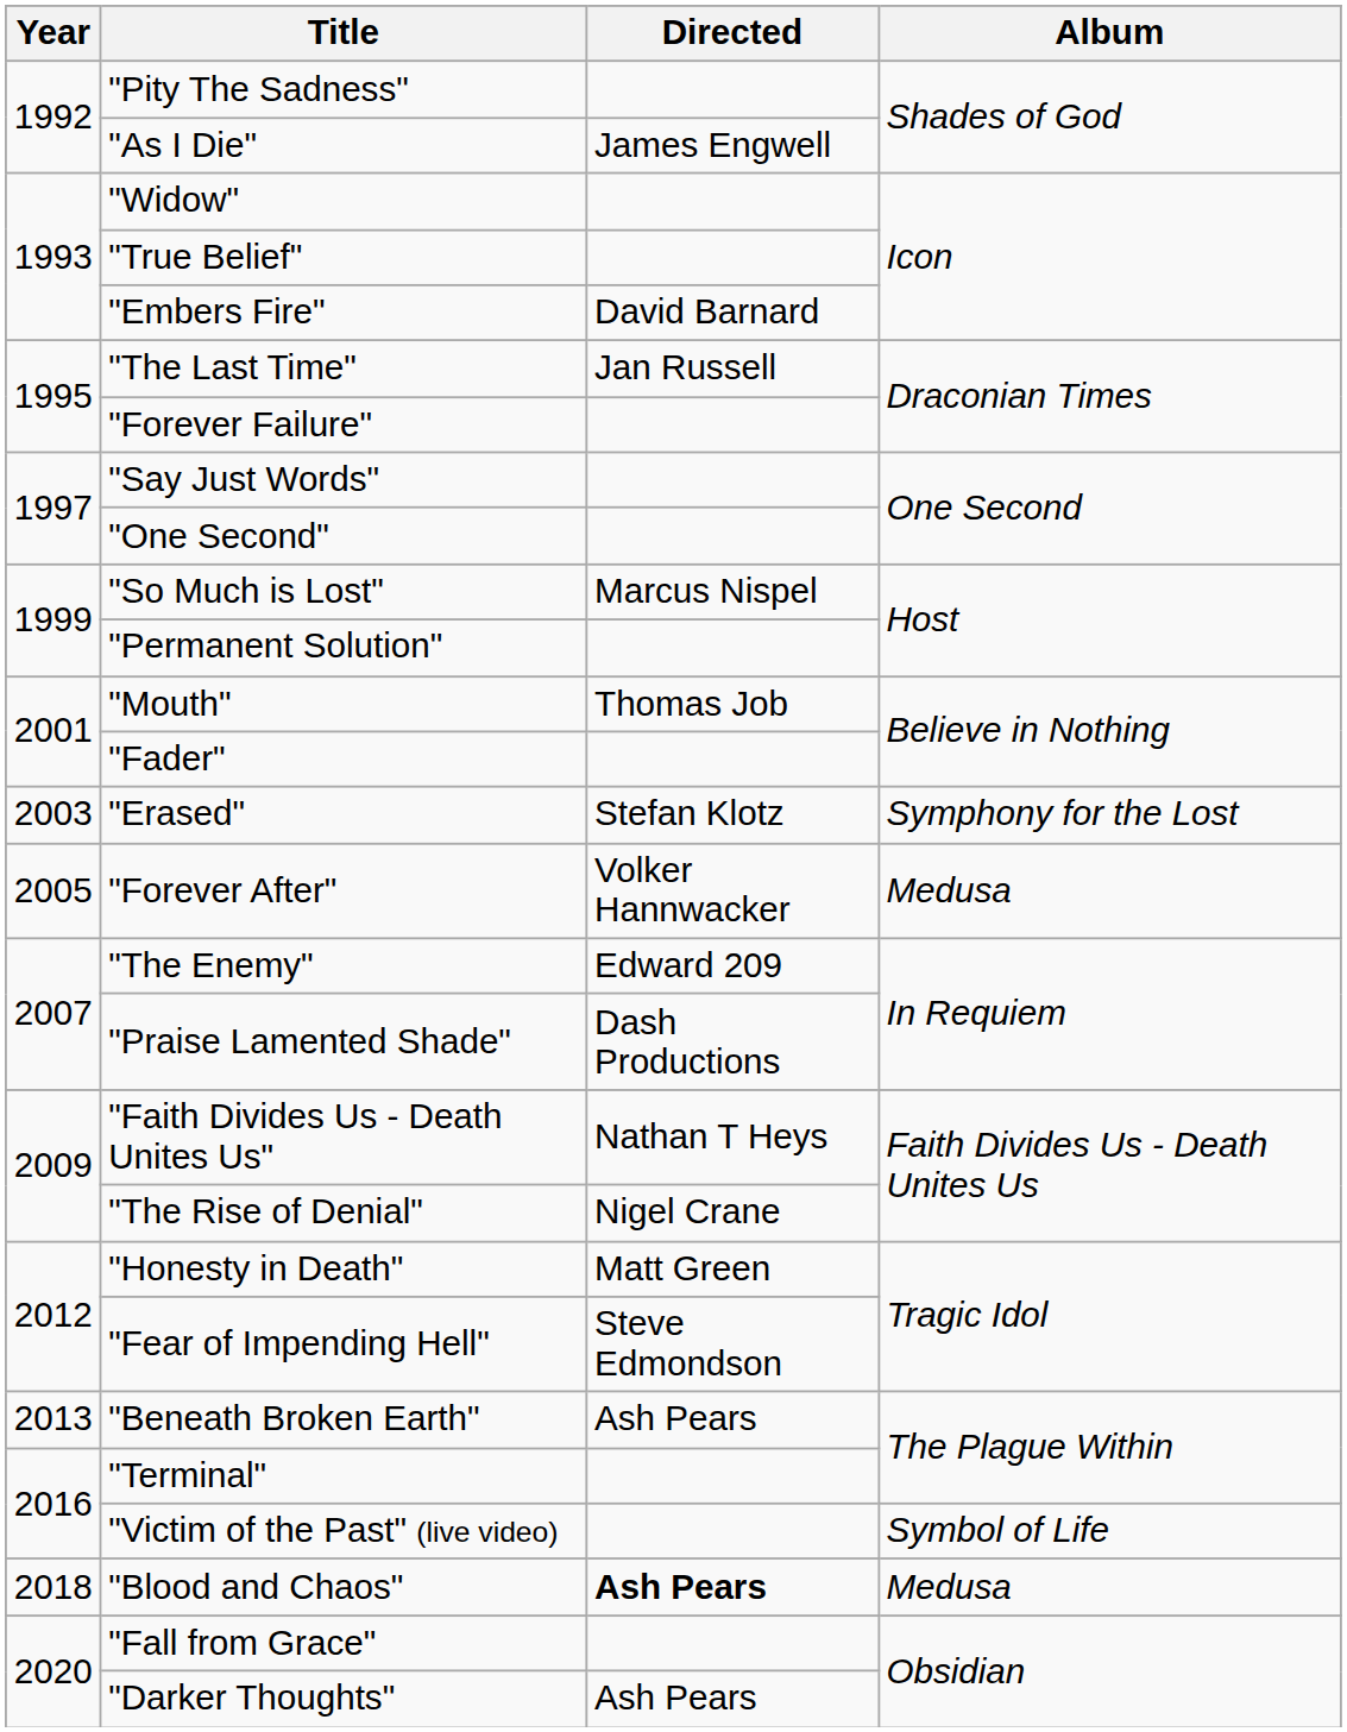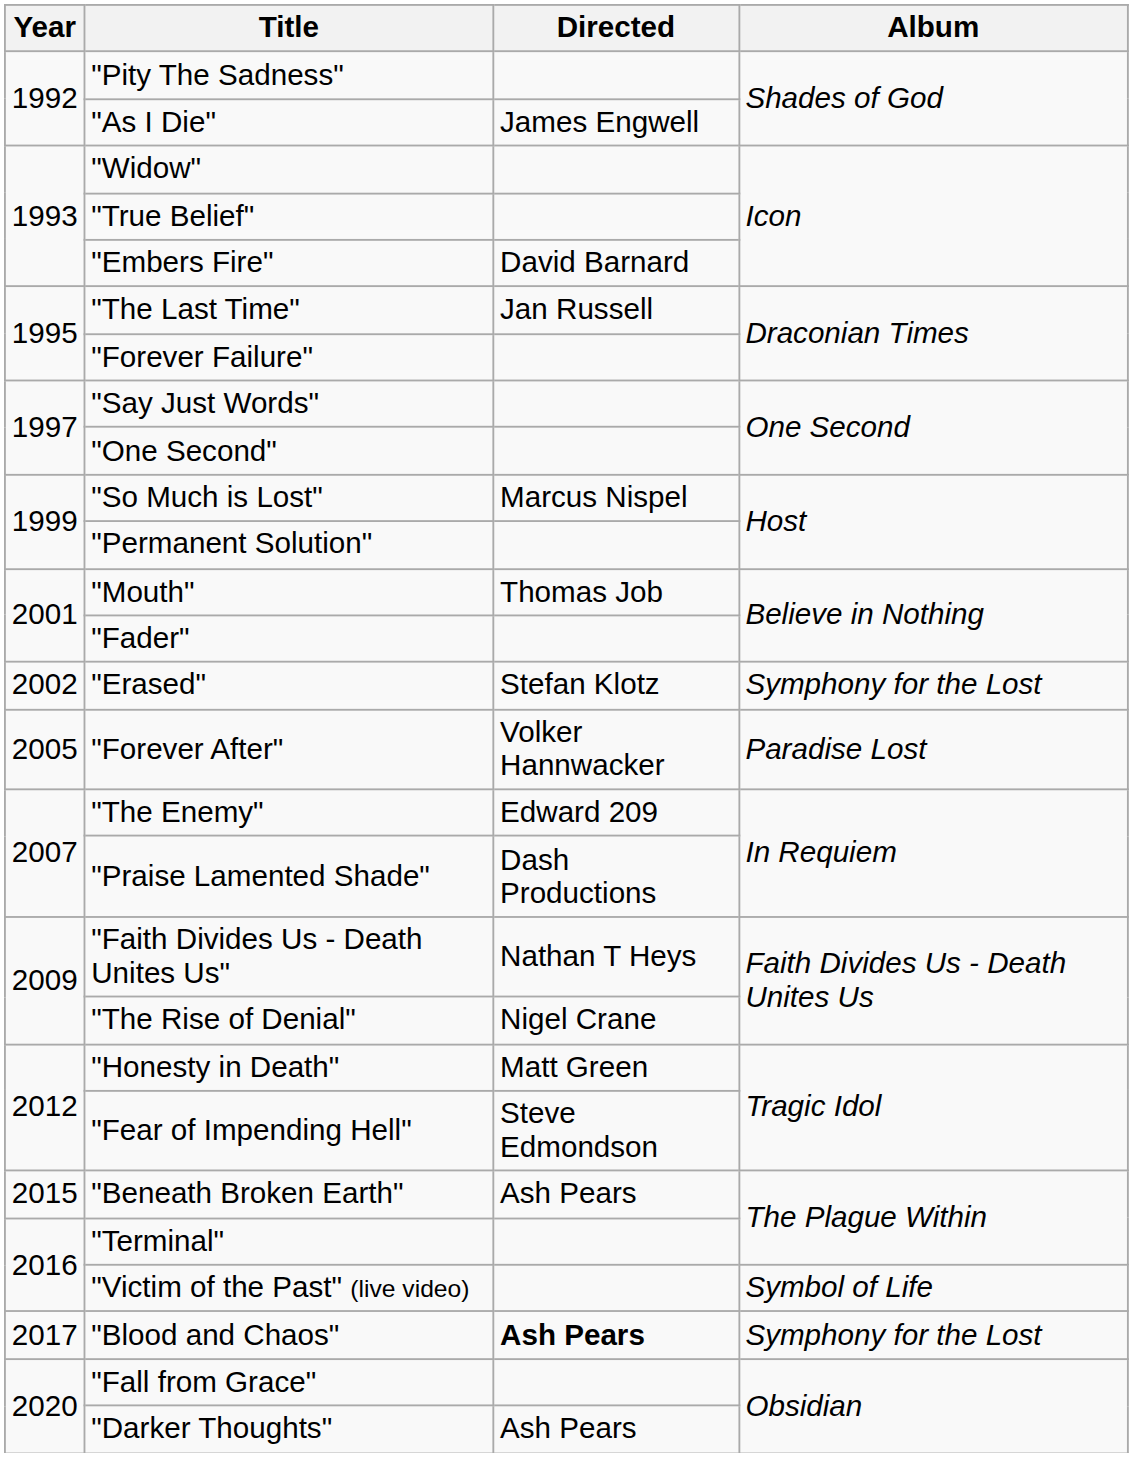"Erased" | Year: 2003 -> 2002
"Forever After" | Album: Medusa -> Paradise Lost
"Beneath Broken Earth" | Year: 2013 -> 2015
"Blood and Chaos" | Year: 2018 -> 2017
"Blood and Chaos" | Album: Medusa -> Symphony for the Lost
